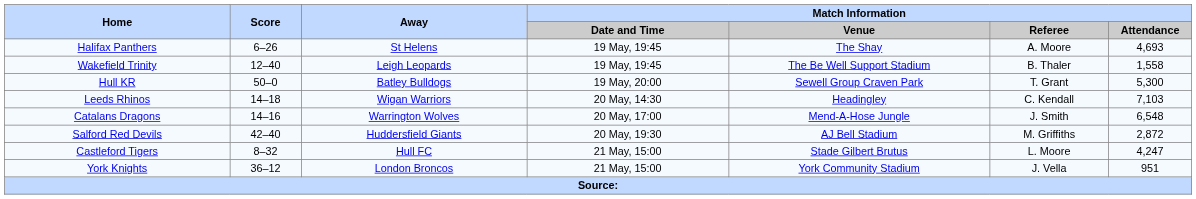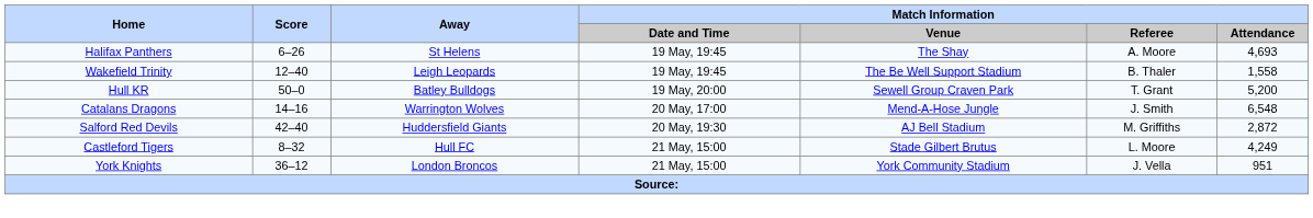Hull KR | Match Information / Attendance: 5,300 -> 5,200
- row: Leeds Rhinos | 14–18 | Wigan Warriors | 20 May, 14:30 | Headingley | C. Kendall | 7,103
Castleford Tigers | Match Information / Attendance: 4,247 -> 4,249
